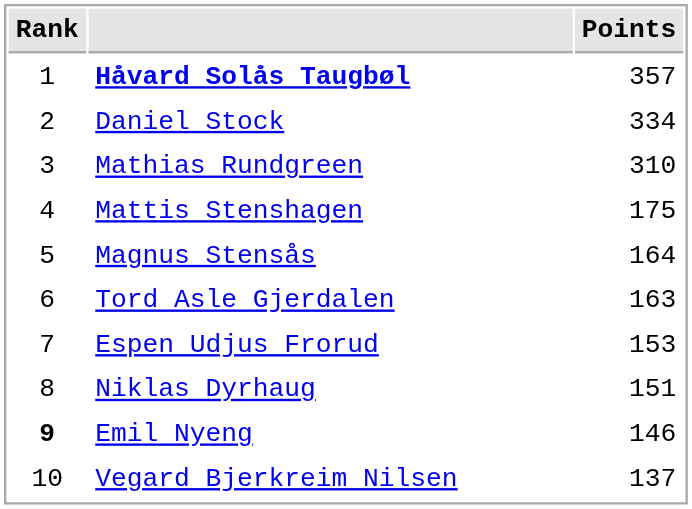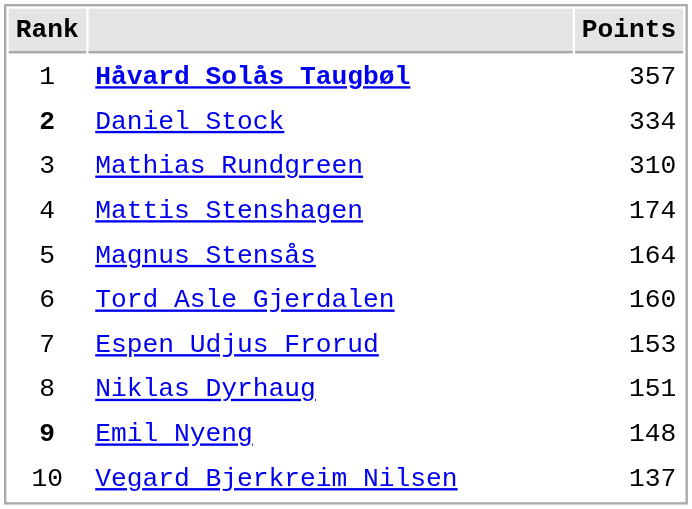Daniel Stock | Rank: normal -> bold
Mattis Stenshagen | Points: 175 -> 174
Tord Asle Gjerdalen | Points: 163 -> 160
Emil Nyeng | Points: 146 -> 148
